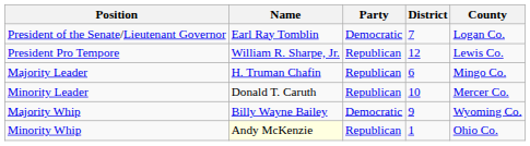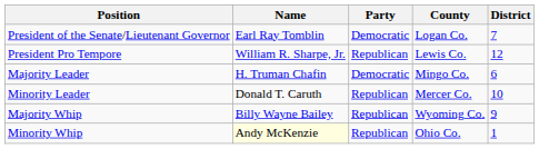columns swapped: District <-> County
Majority Leader | Party: Republican -> Democratic
Majority Whip | Party: Democratic -> Republican
